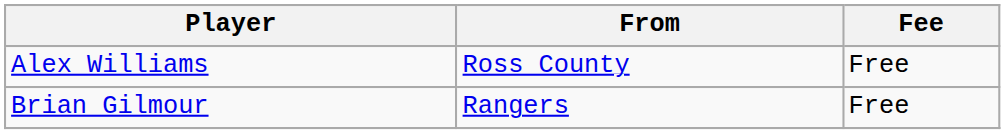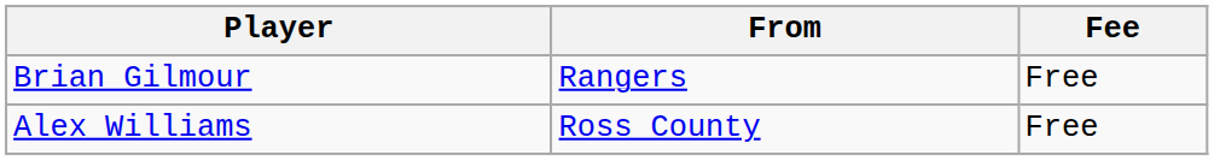rows swapped: Alex Williams <-> Brian Gilmour
